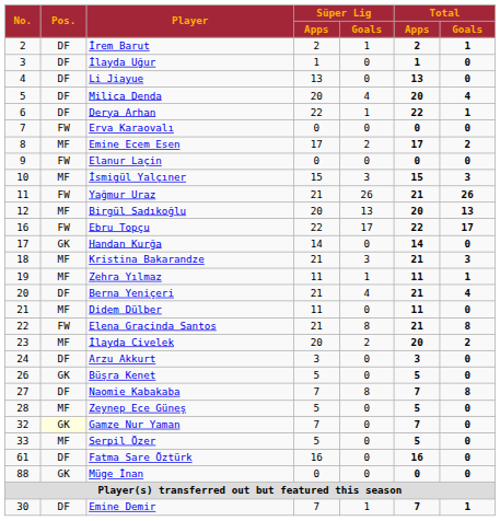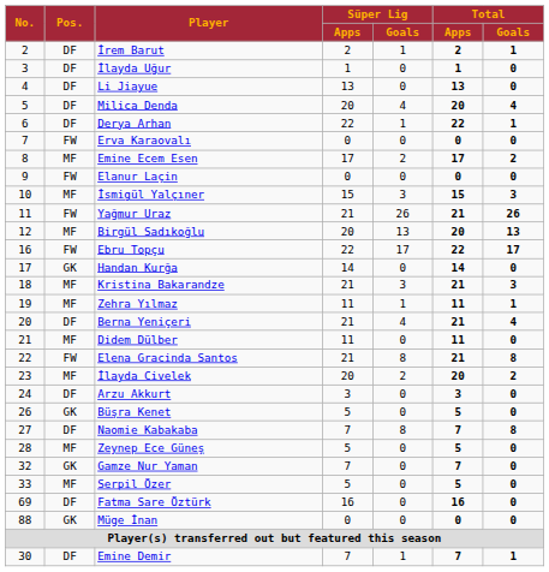Gamze Nur Yaman | Pos.: lightyellow background -> no background
Fatma Sare Öztürk | No.: 61 -> 69
